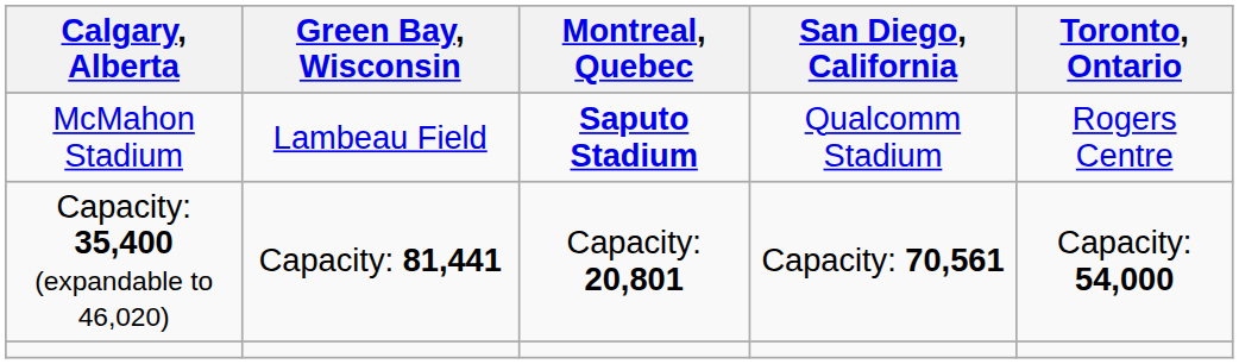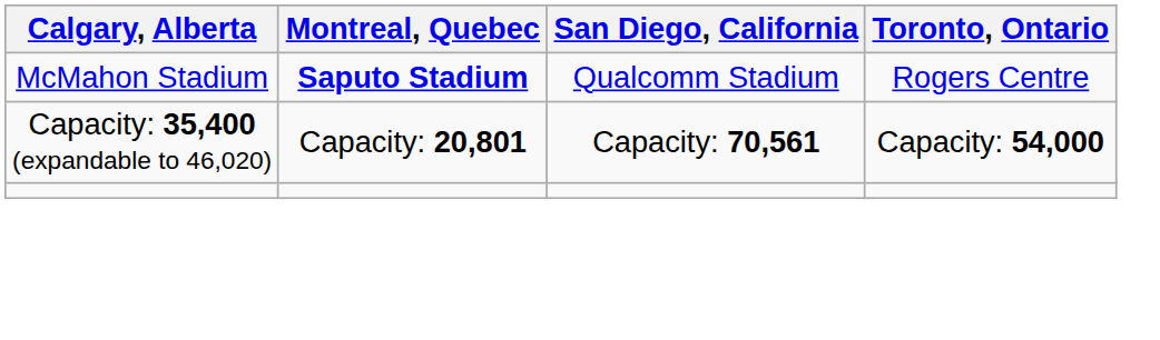- column: Green Bay, Wisconsin | Lambeau Field | Capacity: 81,441
